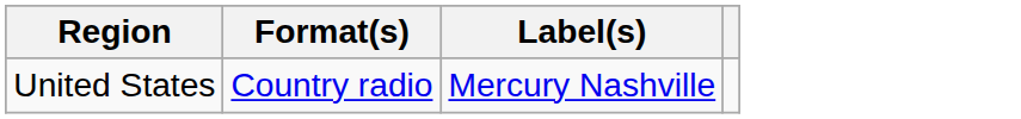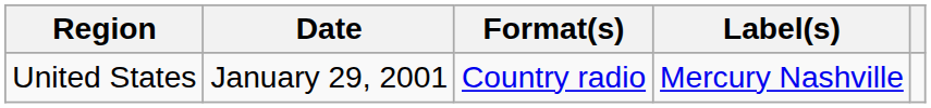+ column: Date | January 29, 2001
